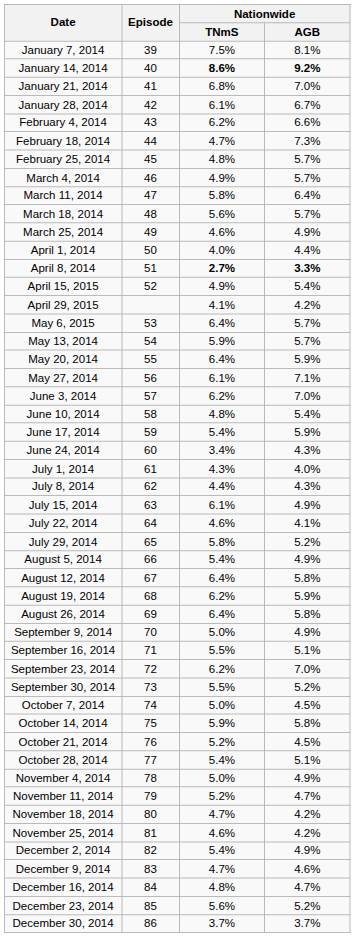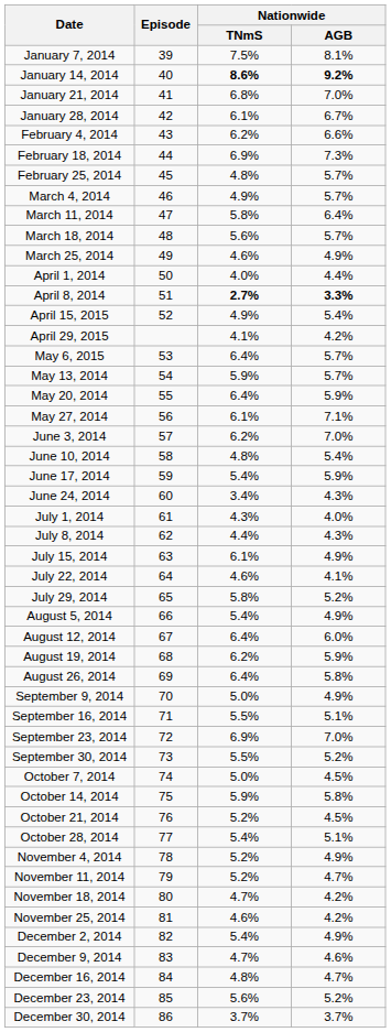February 18, 2014 | Nationwide / TNmS: 4.7% -> 6.9%
August 12, 2014 | Nationwide / AGB: 5.8% -> 6.0%
September 23, 2014 | Nationwide / TNmS: 6.2% -> 6.9%
November 4, 2014 | Nationwide / TNmS: 5.0% -> 5.2%
